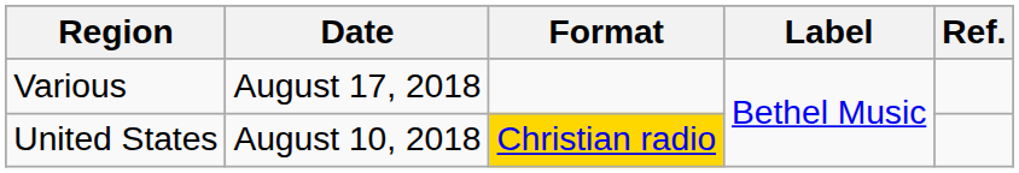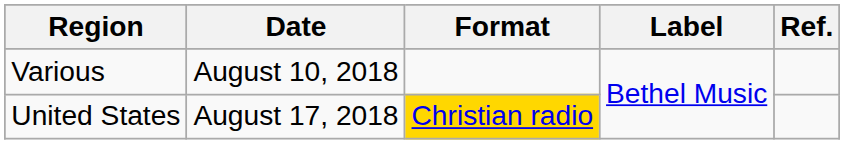Various | Date: August 17, 2018 -> August 10, 2018
United States | Date: August 10, 2018 -> August 17, 2018
